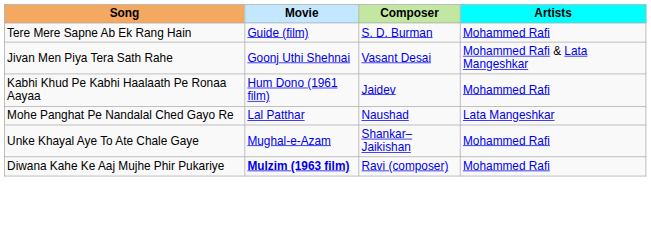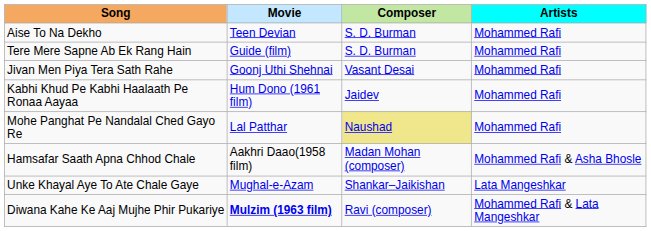+ row: Aise To Na Dekho | Teen Devian | S. D. Burman | Mohammed Rafi
Jivan Men Piya Tera Sath Rahe | Artists: Mohammed Rafi & Lata Mangeshkar -> Mohammed Rafi
Mohe Panghat Pe Nandalal Ched Gayo Re | Composer: no background -> khaki background
Mohe Panghat Pe Nandalal Ched Gayo Re | Artists: Lata Mangeshkar -> Mohammed Rafi
+ row: Hamsafar Saath Apna Chhod Chale | Aakhri Daao(1958 film) | Madan Mohan (composer) | Mohammed Rafi & Asha Bhosle
Unke Khayal Aye To Ate Chale Gaye | Artists: Mohammed Rafi -> Lata Mangeshkar
Diwana Kahe Ke Aaj Mujhe Phir Pukariye | Artists: Mohammed Rafi -> Mohammed Rafi & Lata Mangeshkar
